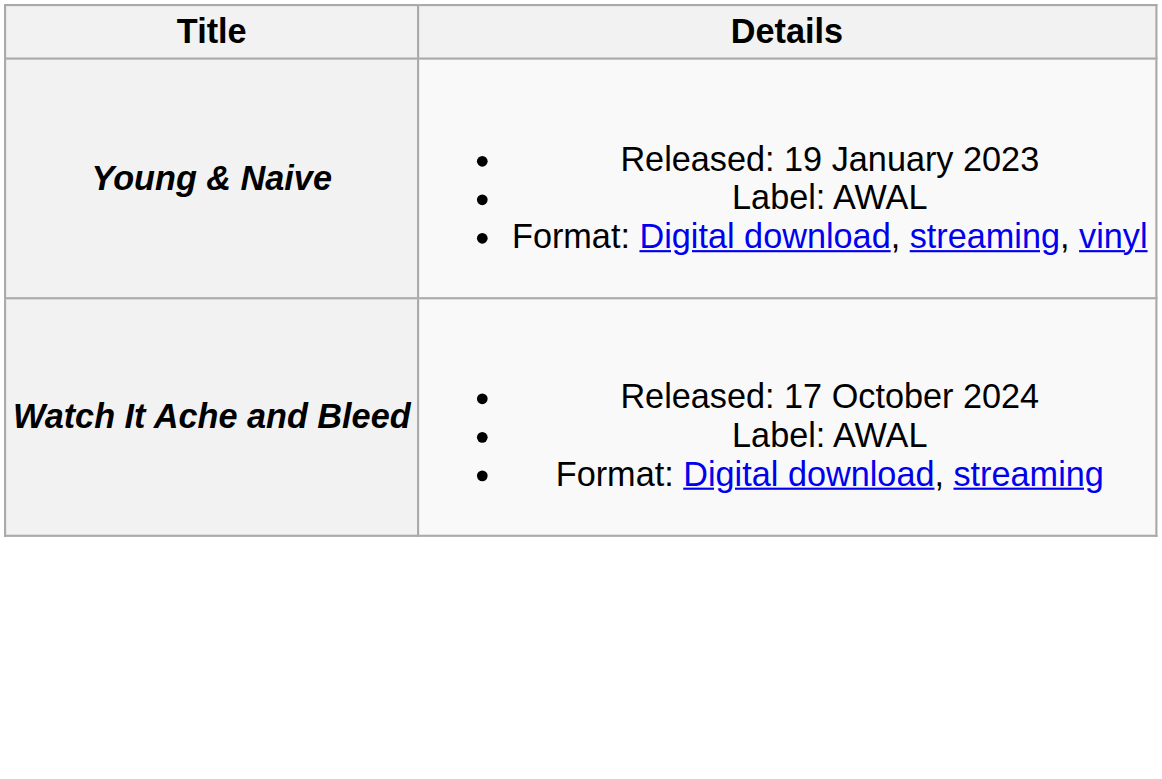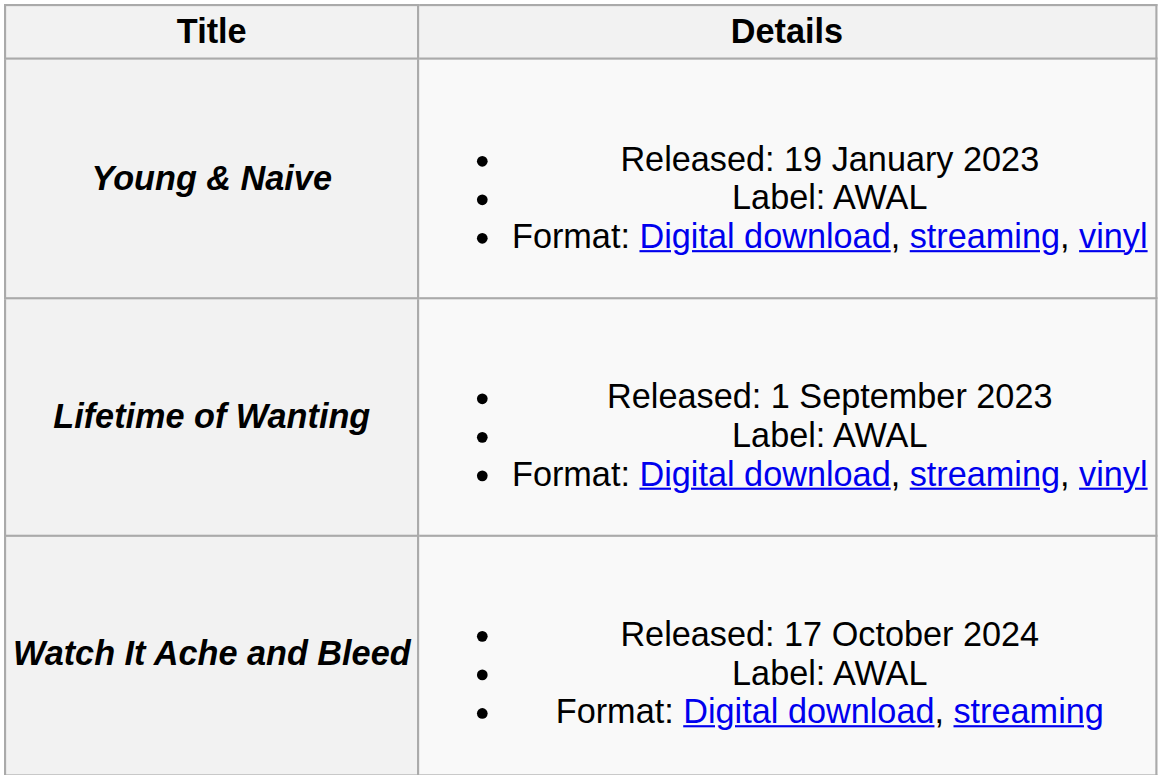+ row: Lifetime of Wanting | Released: 1 September 2023 Label: AWAL Format: Digital download, streaming, vinyl
